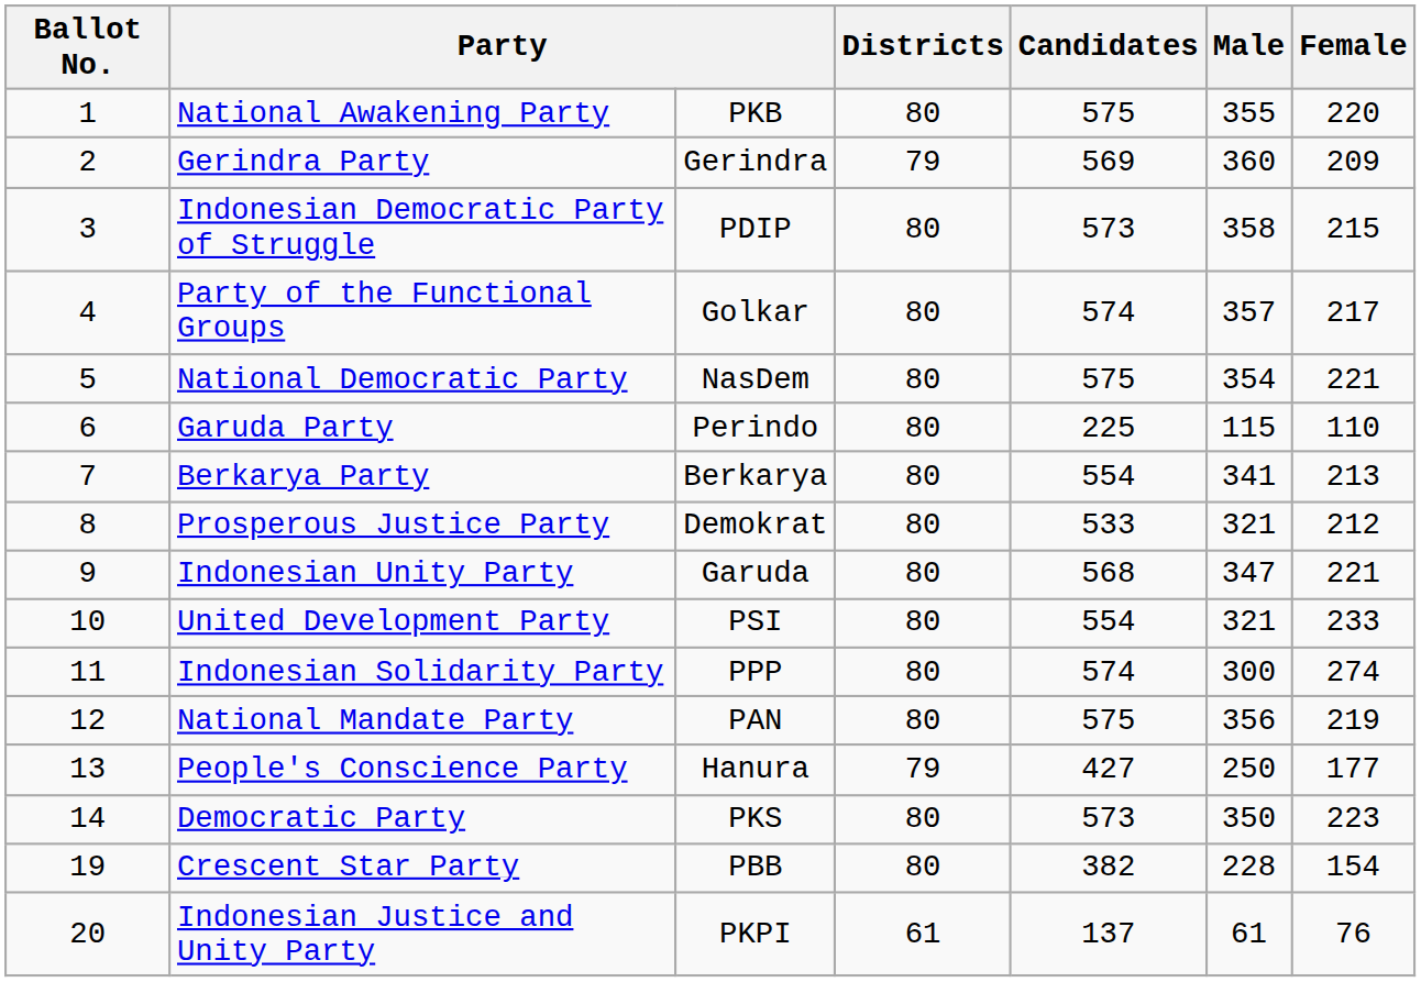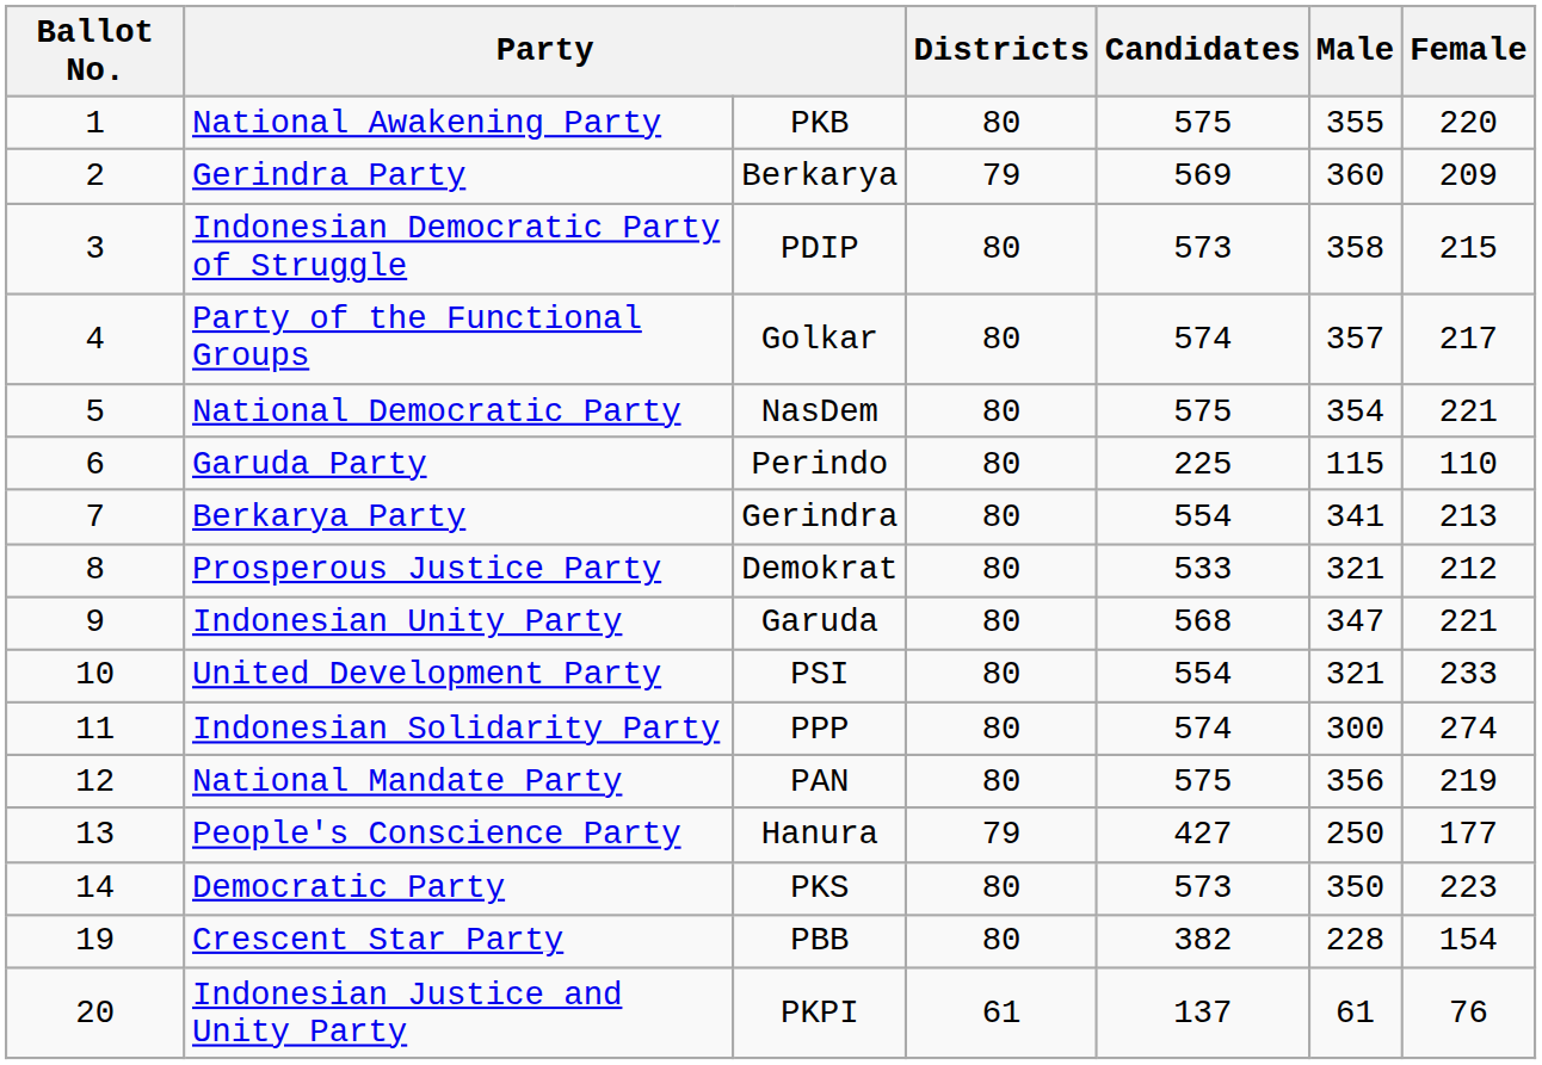Gerindra Party | column 3: Gerindra -> Berkarya
Berkarya Party | column 3: Berkarya -> Gerindra
